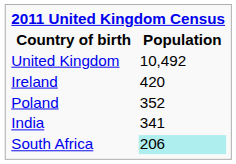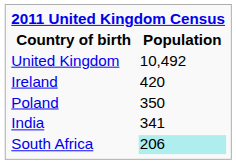Poland | Population: 352 -> 350
